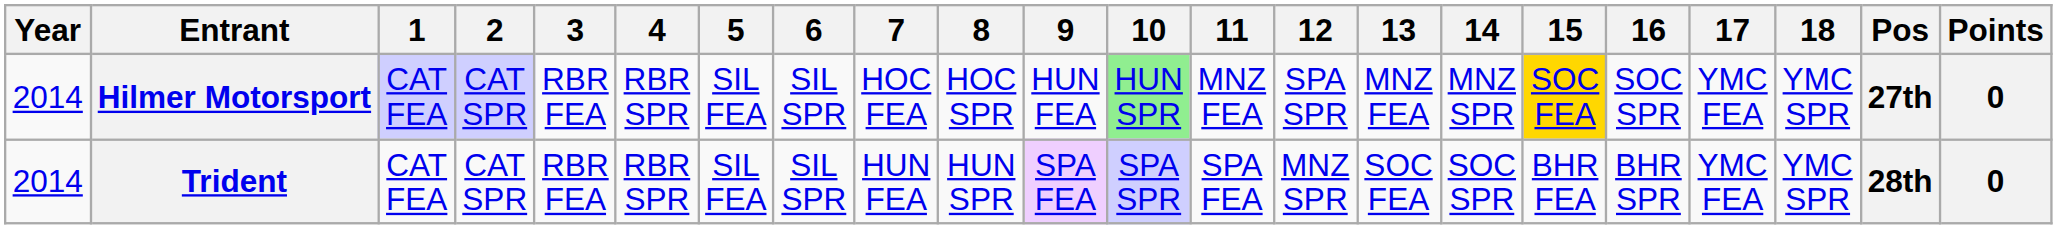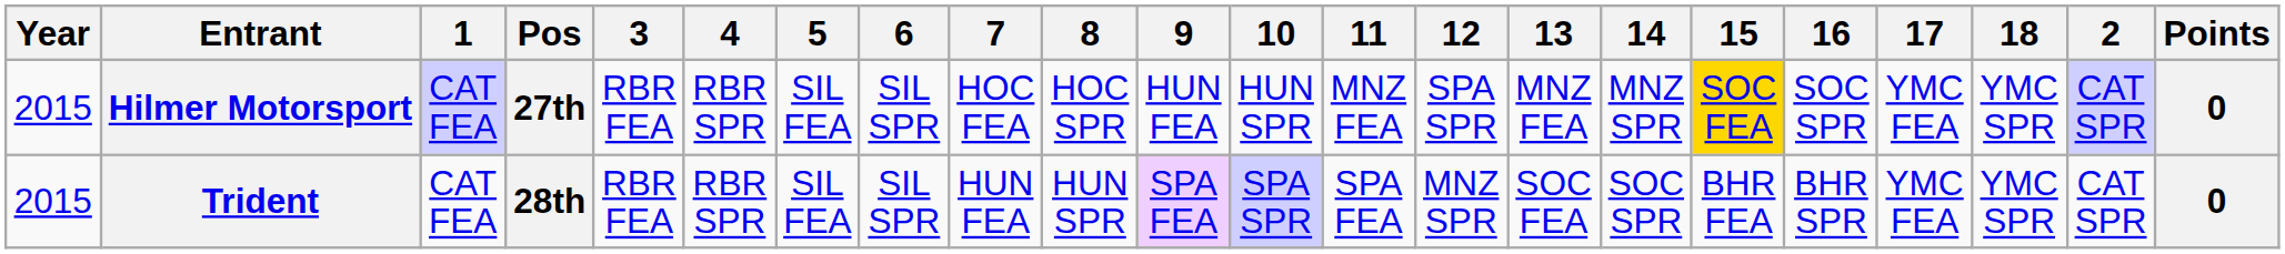columns swapped: 2 <-> Pos
Hilmer Motorsport | Year: 2014 -> 2015
Hilmer Motorsport | 10: lightgreen background -> no background
Trident | Year: 2014 -> 2015
